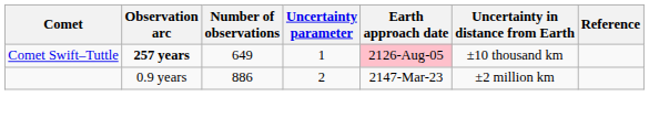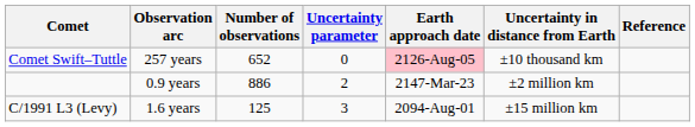Comet Swift–Tuttle | Observation arc: bold -> normal
Comet Swift–Tuttle | Number of observations: 649 -> 652
Comet Swift–Tuttle | Uncertainty parameter: 1 -> 0
+ row: C/1991 L3 (Levy) | 1.6 years | 125 | 3 | 2094-Aug-01 | ±15 million km
